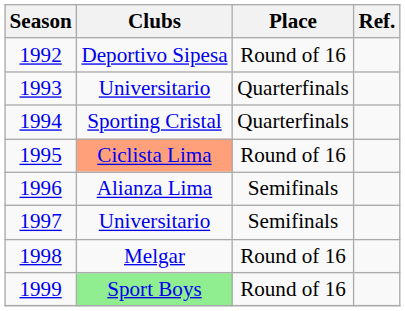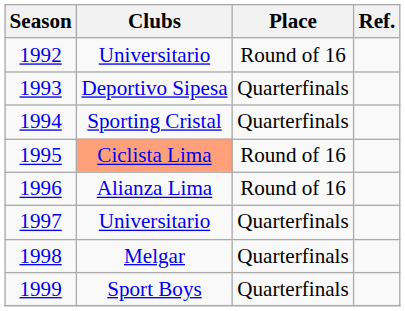1992 | Clubs: Deportivo Sipesa -> Universitario
1993 | Clubs: Universitario -> Deportivo Sipesa
1996 | Place: Semifinals -> Round of 16
1997 | Place: Semifinals -> Quarterfinals
1998 | Place: Round of 16 -> Quarterfinals
1999 | Clubs: lightgreen background -> no background
1999 | Place: Round of 16 -> Quarterfinals
